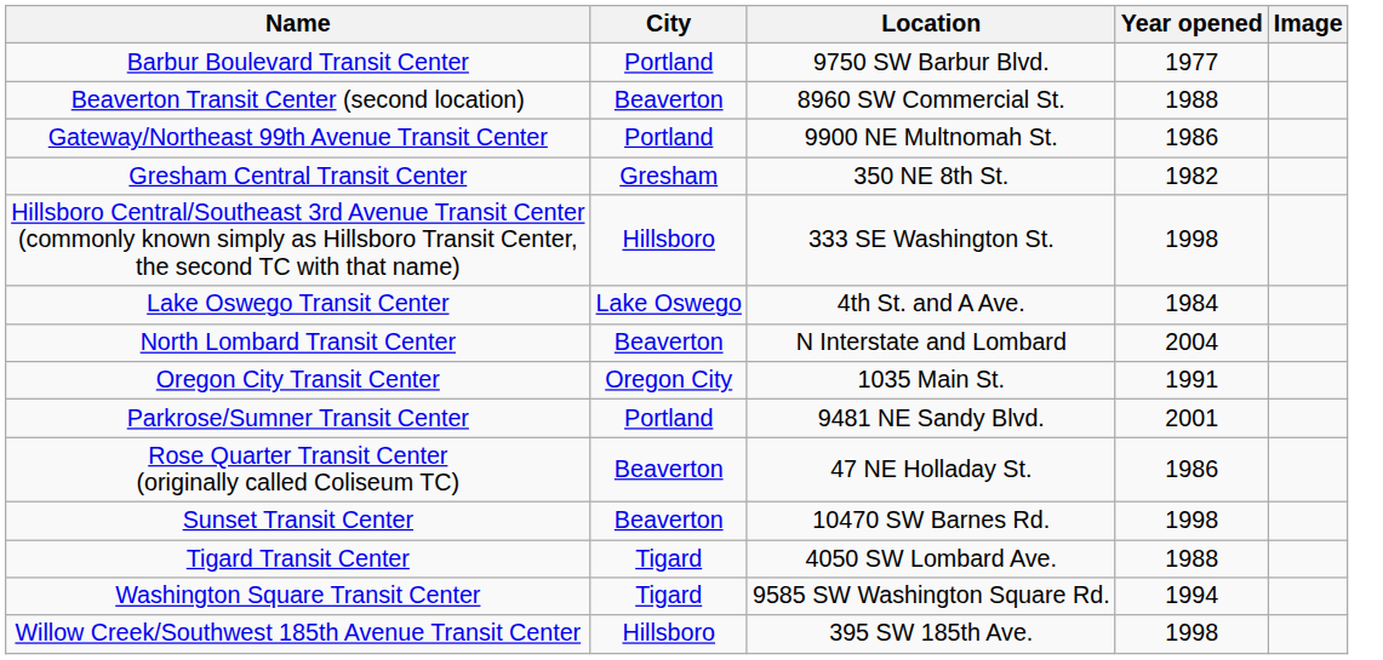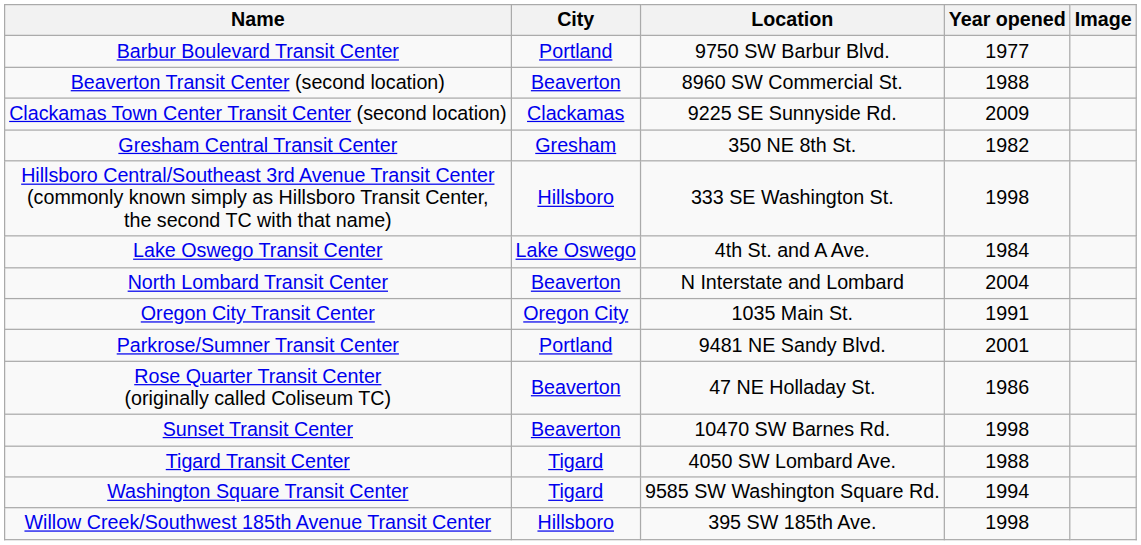+ row: Clackamas Town Center Transit Center (second location) | Clackamas | 9225 SE Sunnyside Rd. | 2009
- row: Gateway/Northeast 99th Avenue Transit Center | Portland | 9900 NE Multnomah St. | 1986
